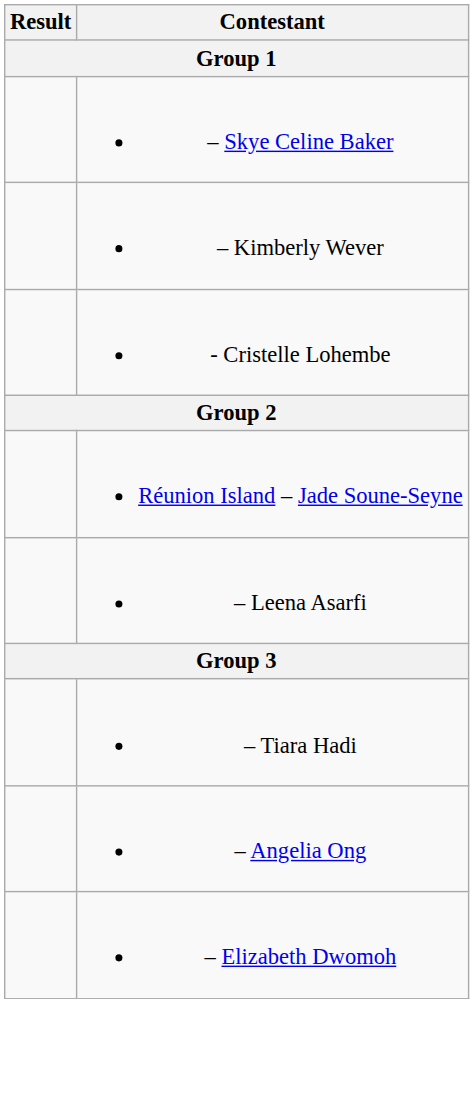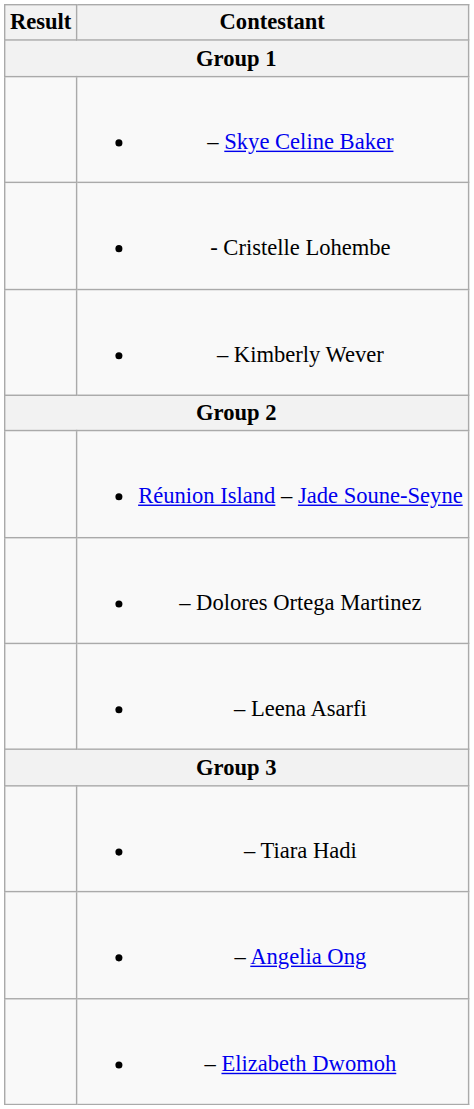rows swapped: - Cristelle Lohembe <-> – Kimberly Wever
+ row: – Dolores Ortega Martinez
